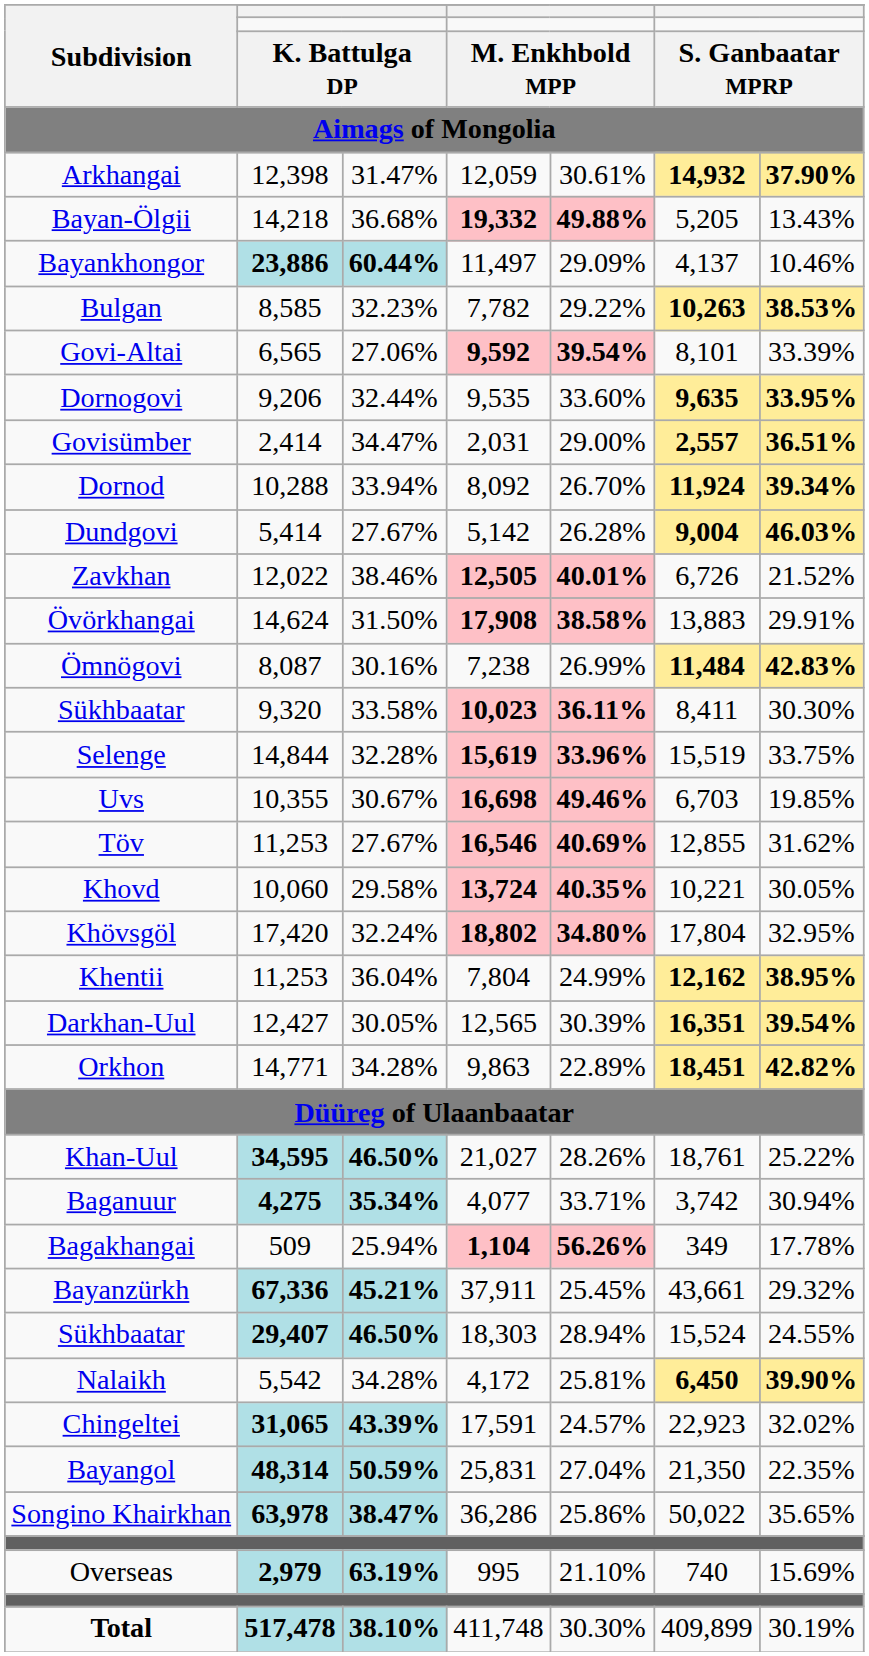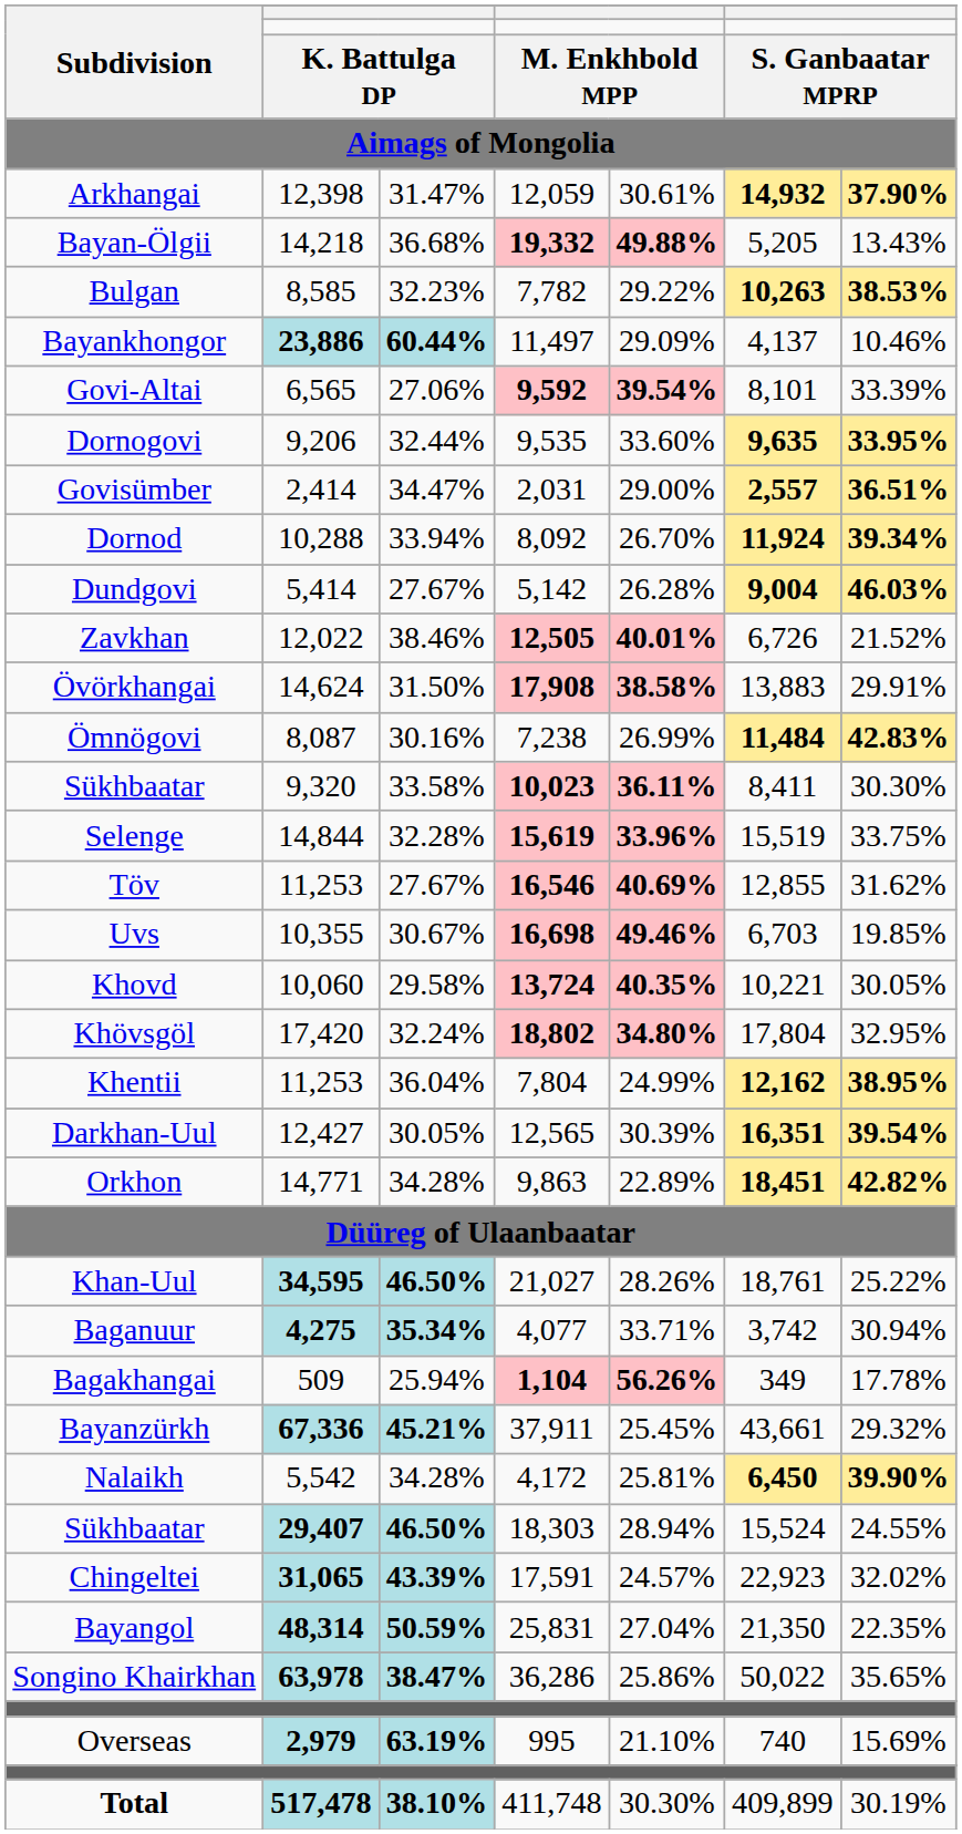rows swapped: Bayankhongor <-> Bulgan
rows swapped: Töv <-> Uvs
rows swapped: Nalaikh <-> Sükhbaatar / 18,303
